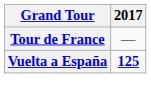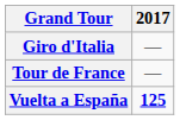+ row: Giro d'Italia | —
